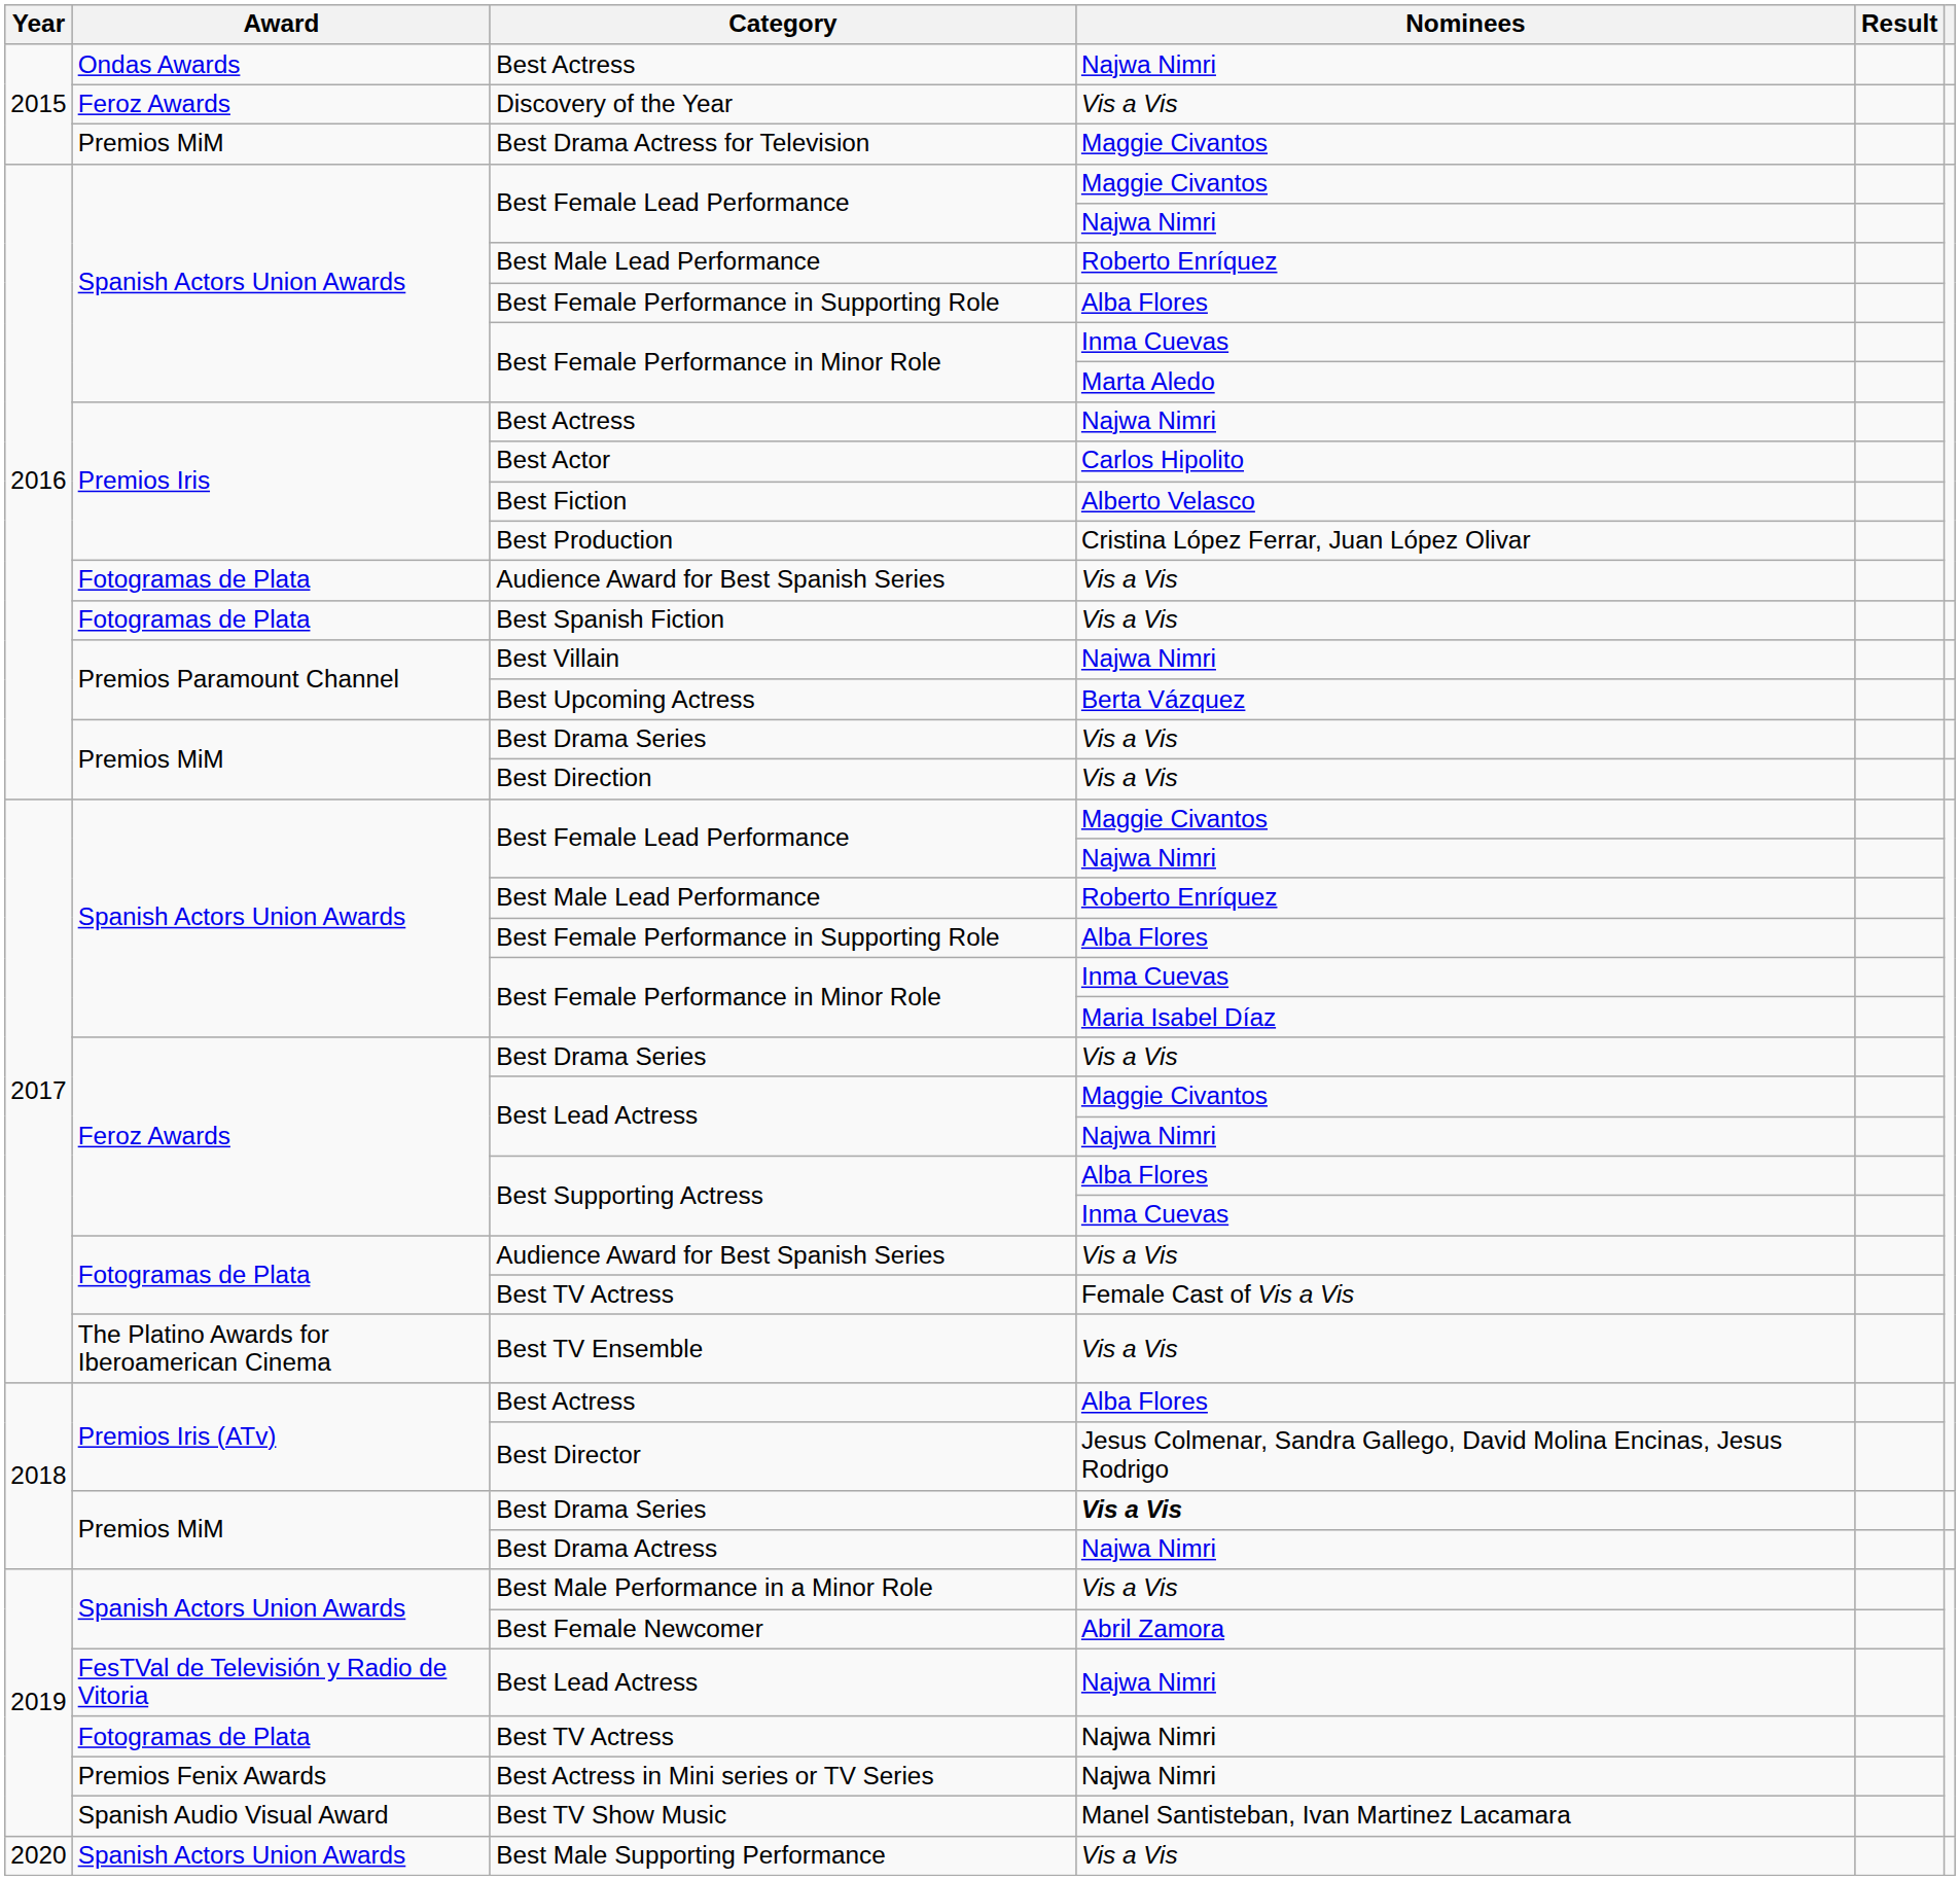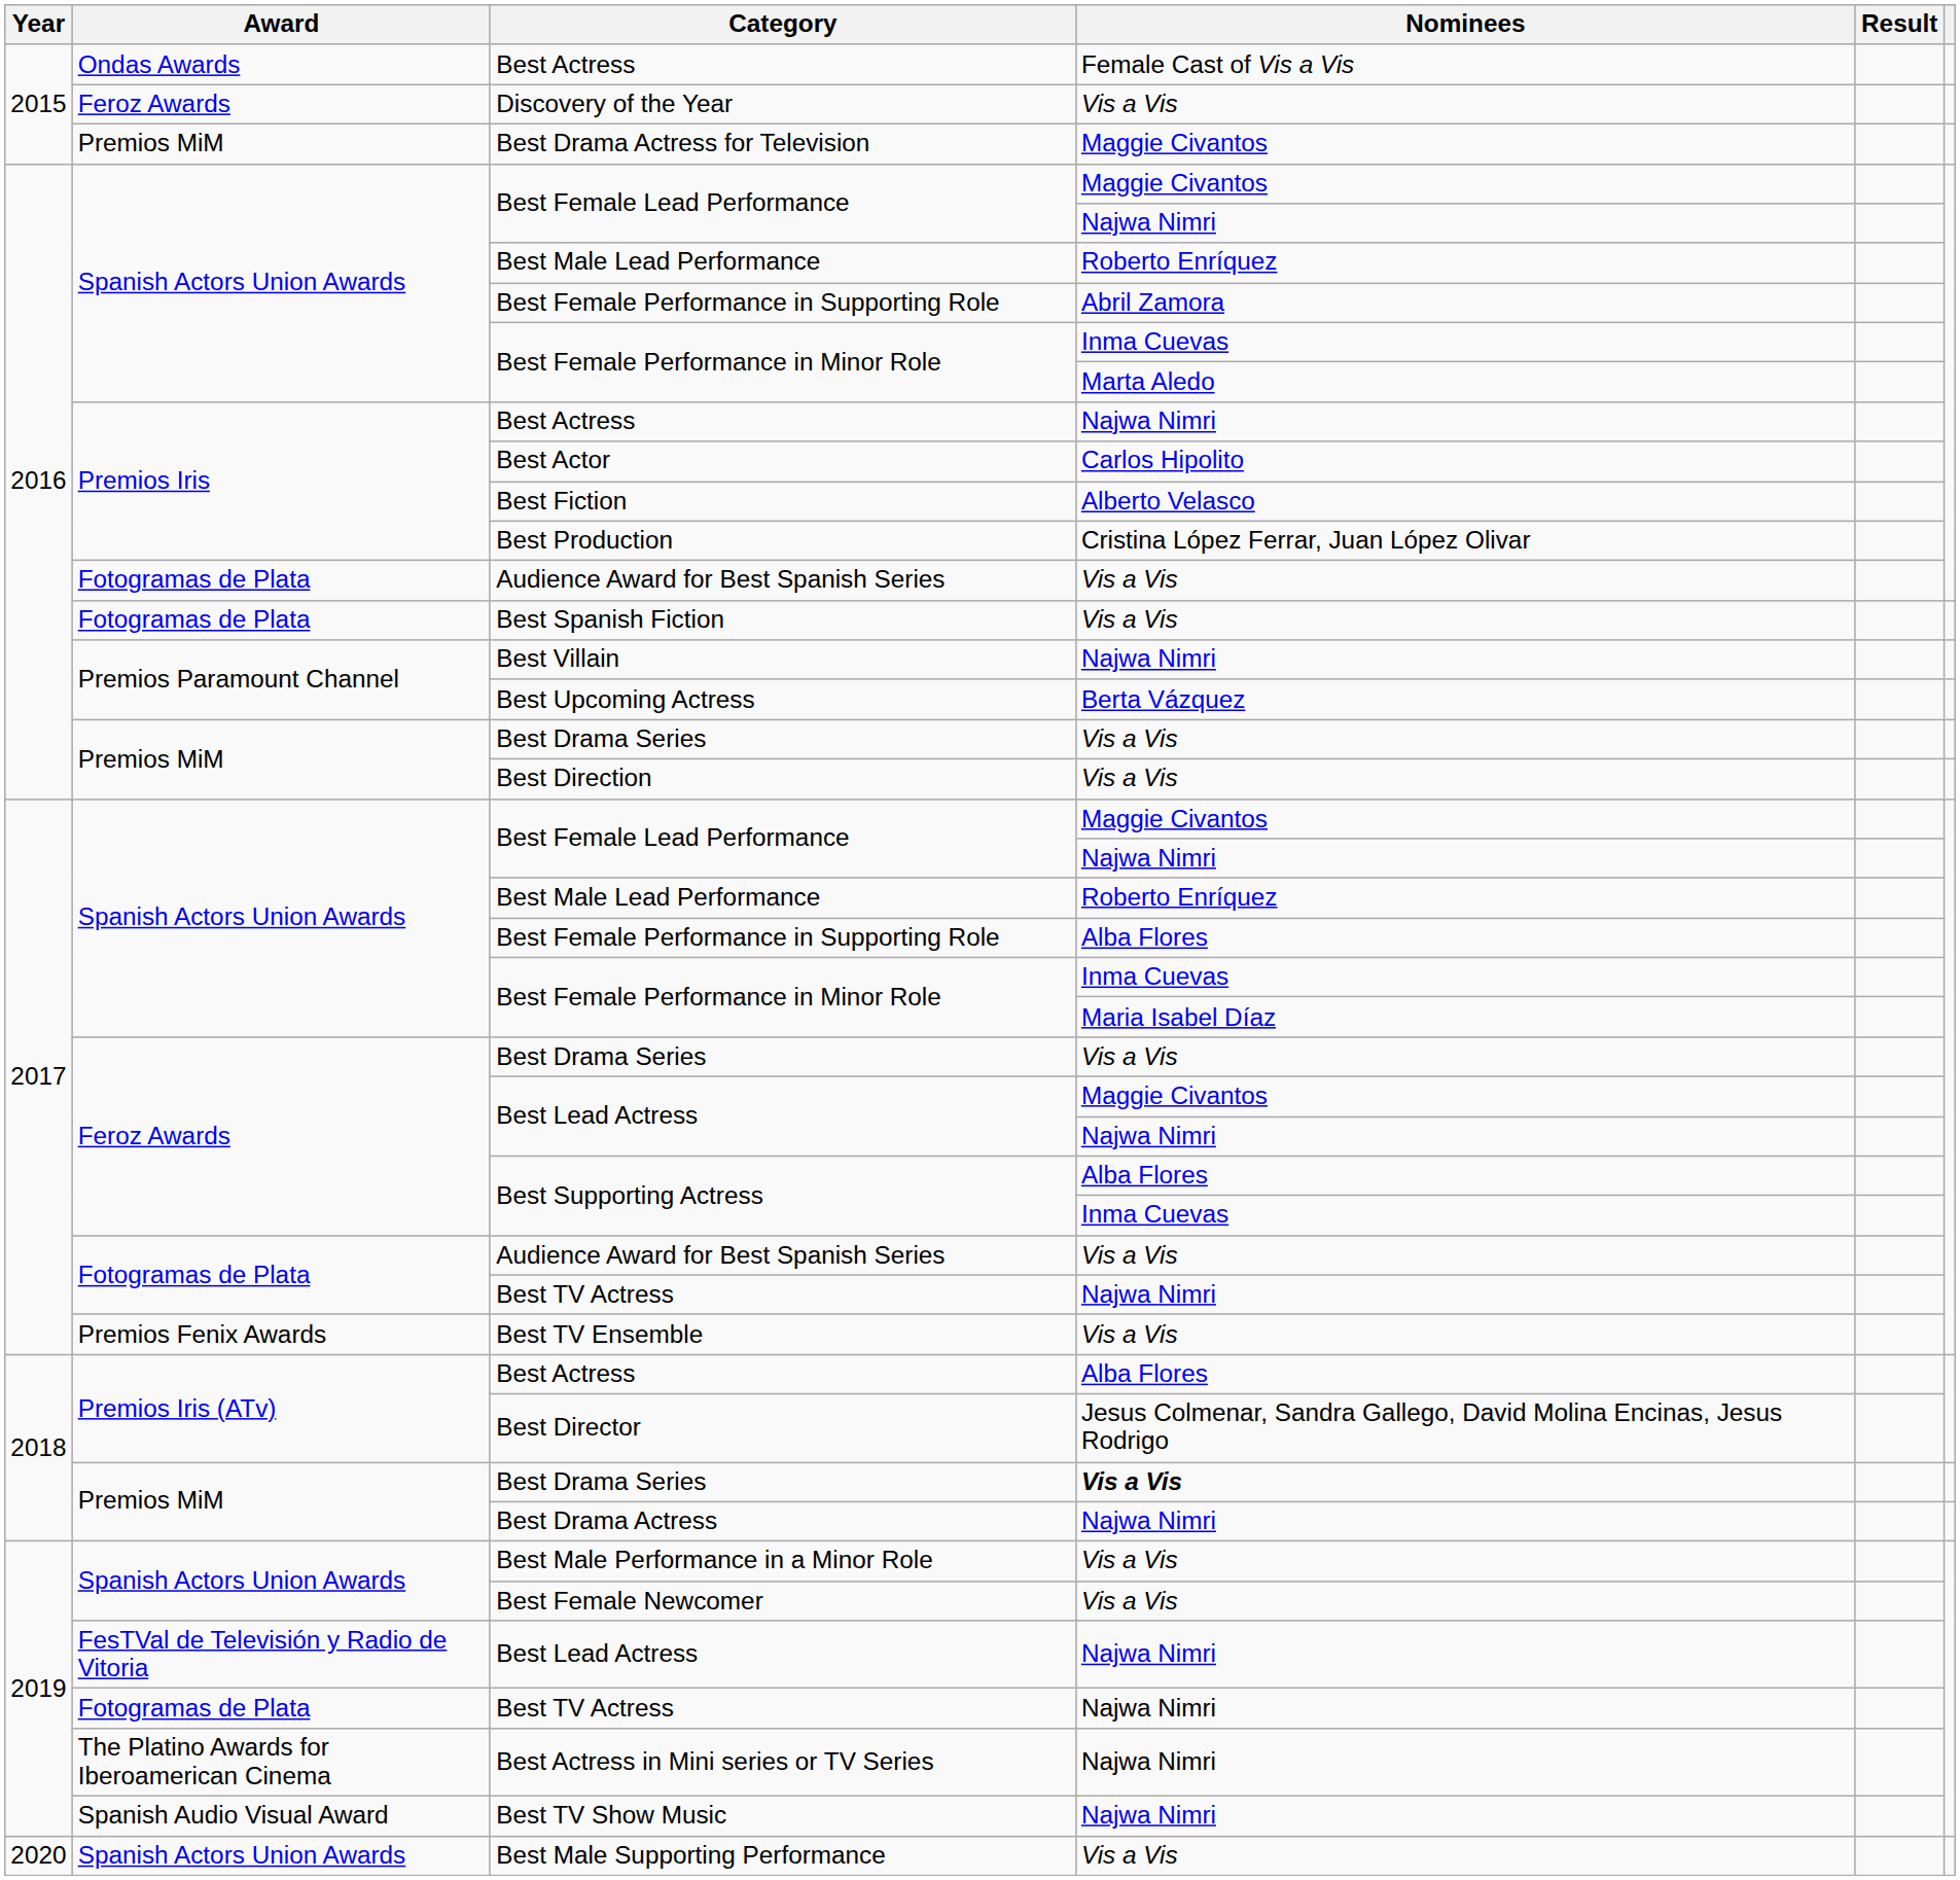2015 / Best Actress | Nominees: Najwa Nimri -> Female Cast of Vis a Vis
2016 / Best Female Performance in Supporting Role | Nominees: Alba Flores -> Abril Zamora
2017 / Best TV Actress | Nominees: Female Cast of Vis a Vis -> Najwa Nimri
Best TV Ensemble | Award: The Platino Awards for Iberoamerican Cinema -> Premios Fenix Awards
Best Female Newcomer | Nominees: Abril Zamora -> Vis a Vis
Best Actress in Mini series or TV Series | Award: Premios Fenix Awards -> The Platino Awards for Iberoamerican Cinema
Best TV Show Music | Nominees: Manel Santisteban, Ivan Martinez Lacamara -> Najwa Nimri
